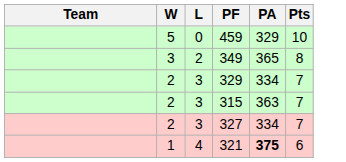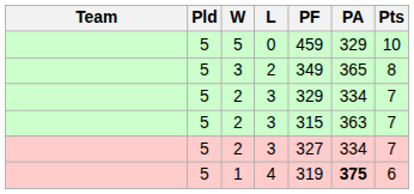+ column: Pld | 5 | 5 | 5 | 5 | 5 | 5
1 | PF: 321 -> 319
